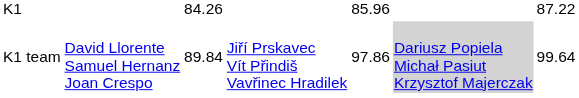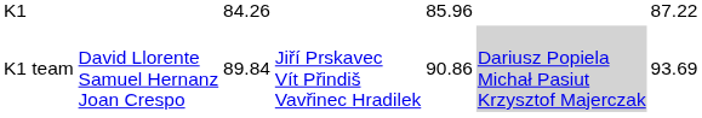K1 team | column 5: 97.86 -> 90.86
K1 team | column 7: 99.64 -> 93.69
